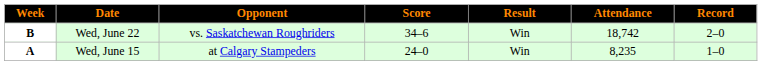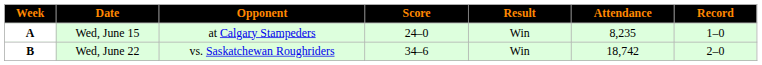rows swapped: Wed, June 15 <-> Wed, June 22
